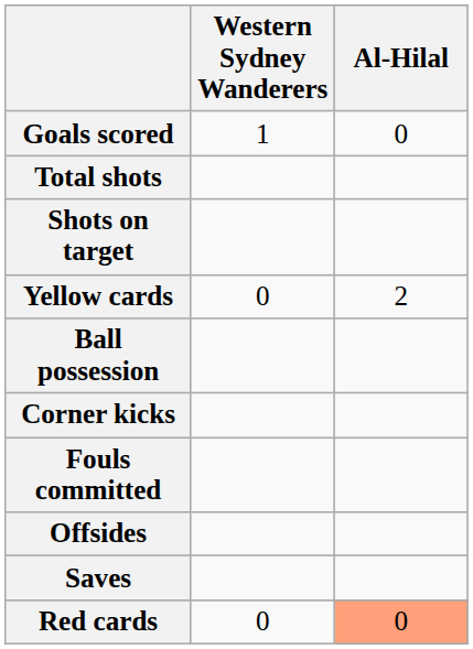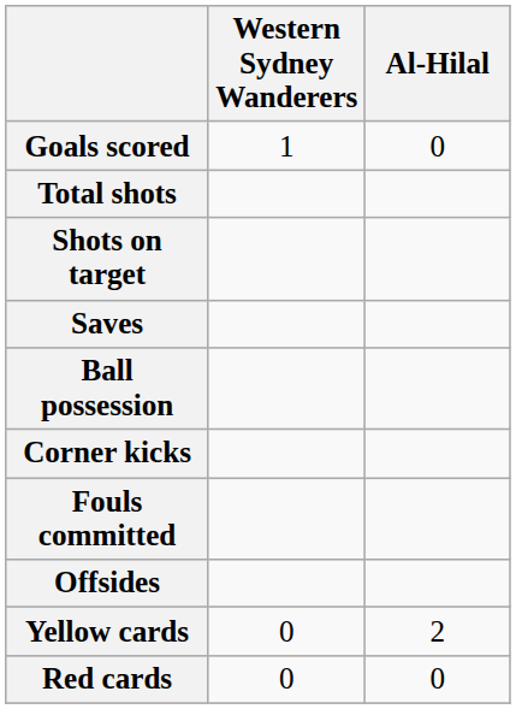rows swapped: Saves <-> Yellow cards
Red cards | Al-Hilal: lightsalmon background -> no background
